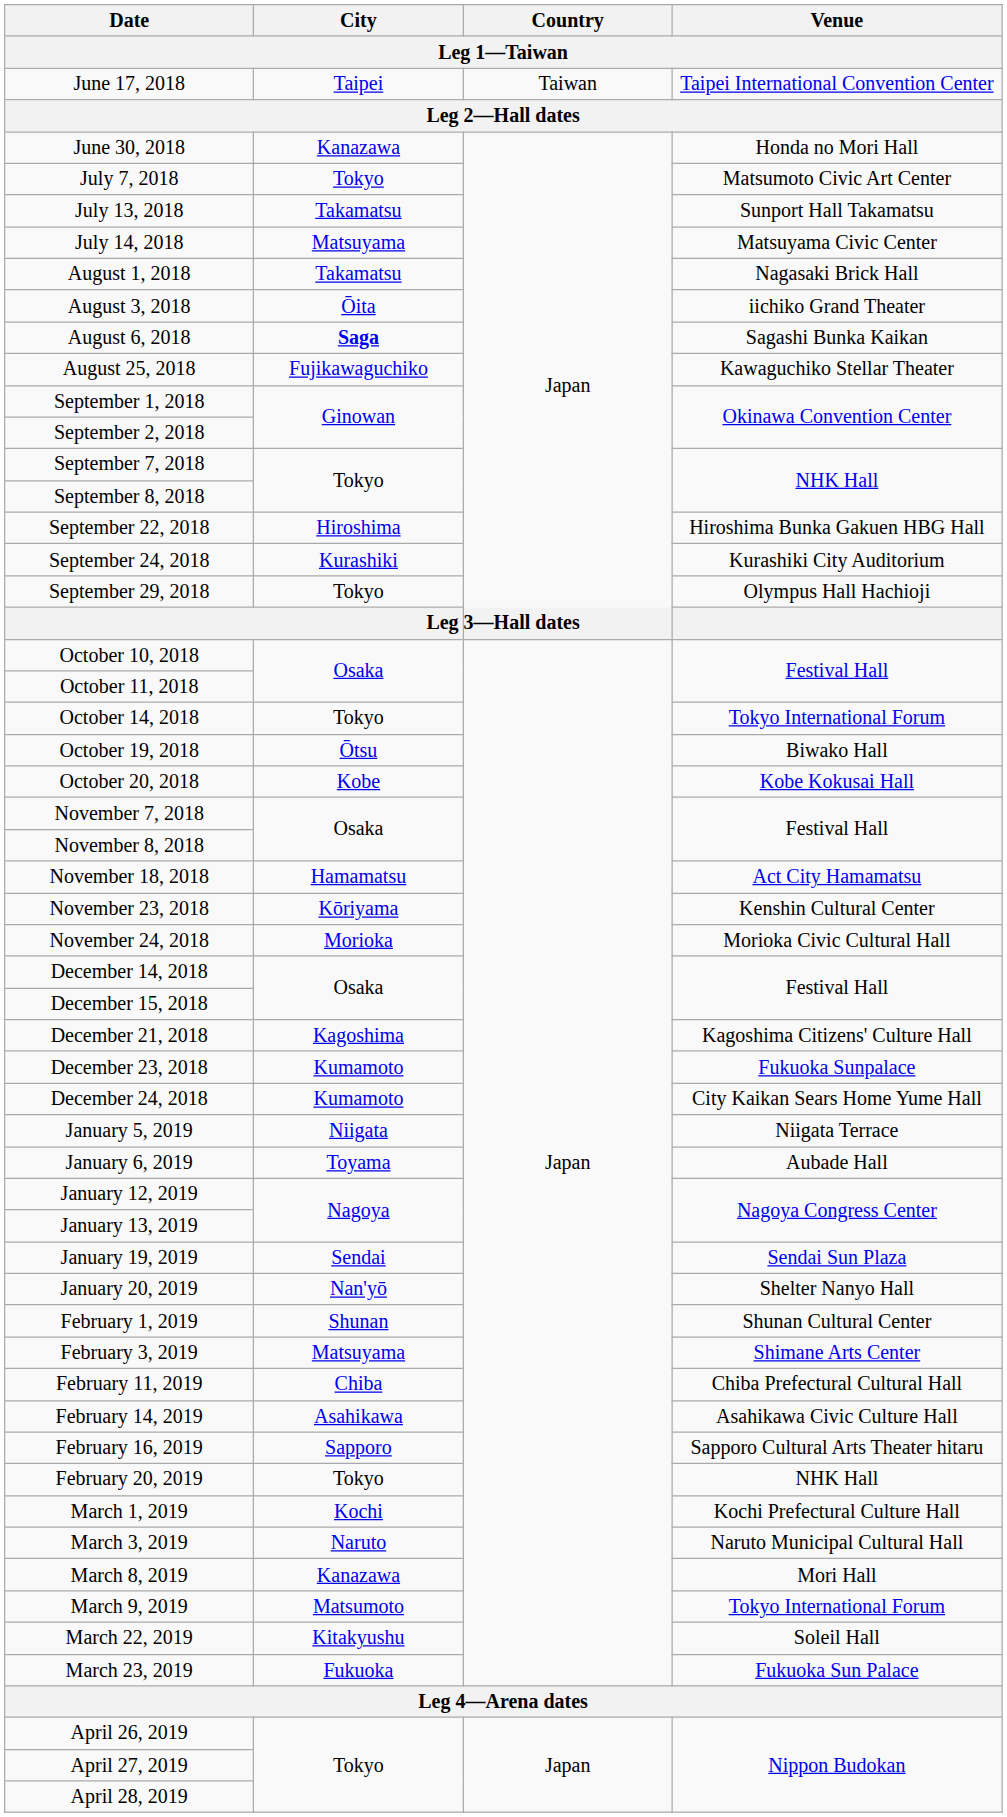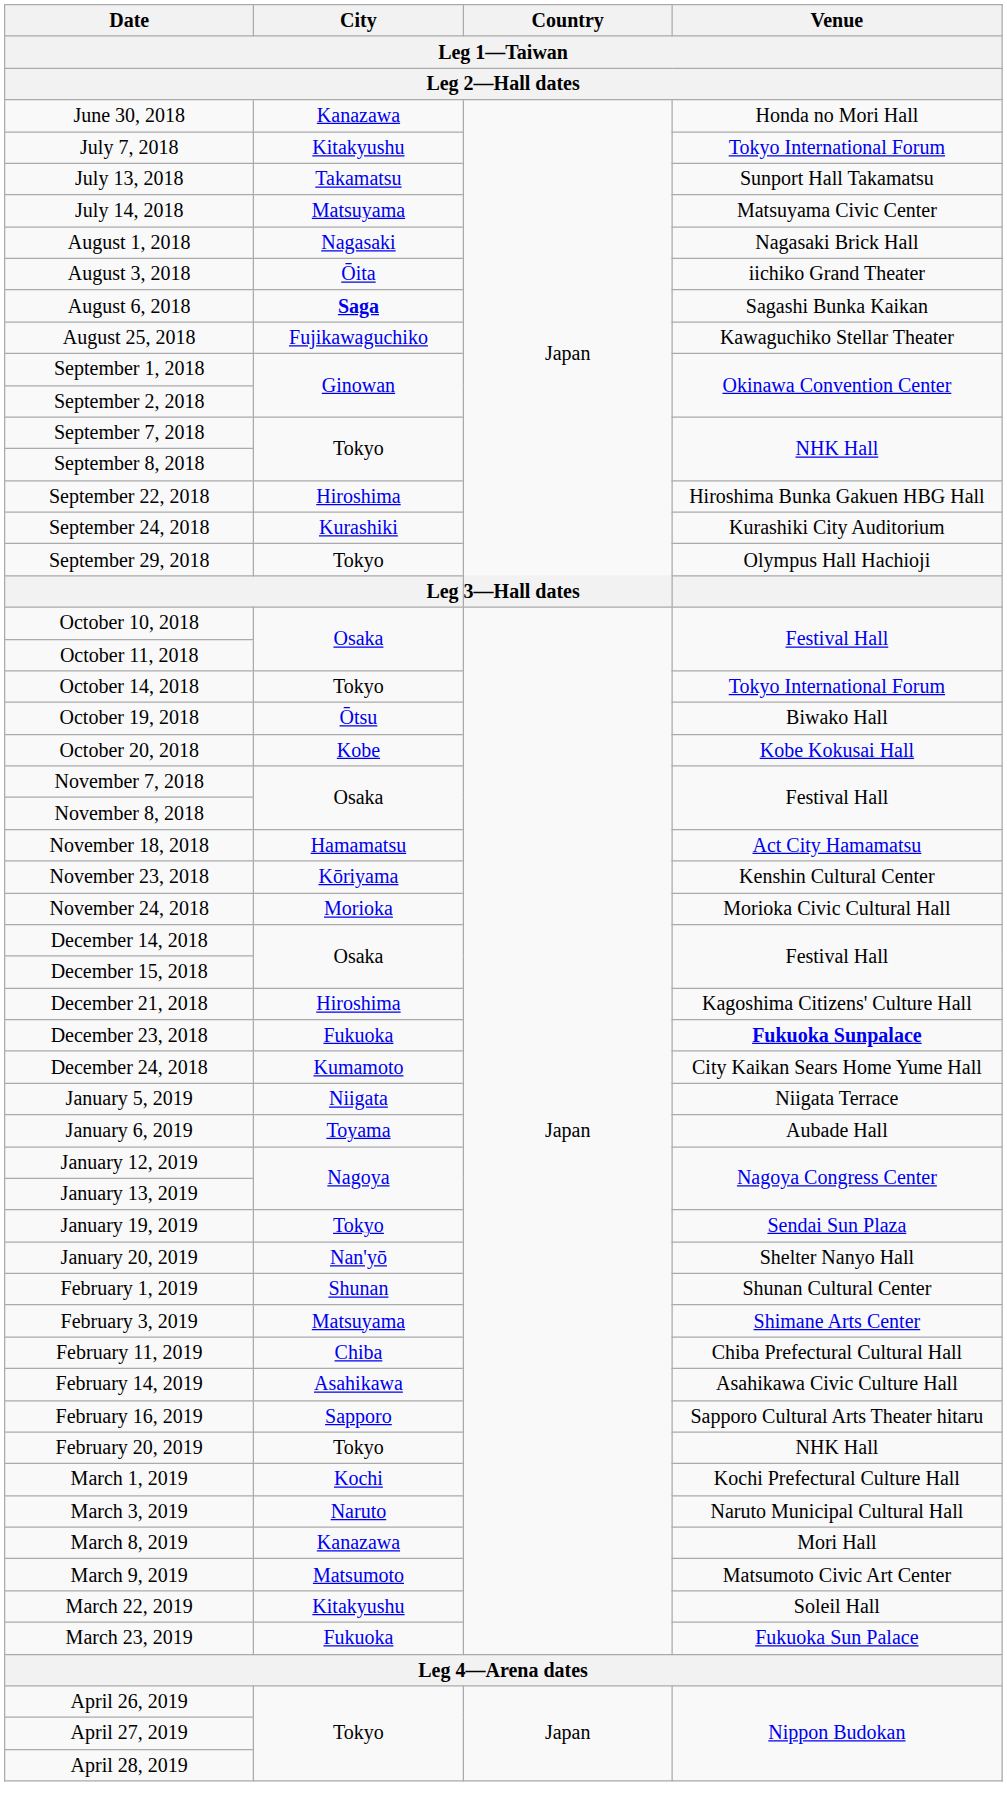- row: June 17, 2018 | Taipei | Taiwan | Taipei International Convention Center
July 7, 2018 | City: Tokyo -> Kitakyushu
July 7, 2018 | Venue: Matsumoto Civic Art Center -> Tokyo International Forum
August 1, 2018 | City: Takamatsu -> Nagasaki
December 21, 2018 | City: Kagoshima -> Hiroshima
December 23, 2018 | City: Kumamoto -> Fukuoka
December 23, 2018 | Venue: normal -> bold
January 19, 2019 | City: Sendai -> Tokyo
March 9, 2019 | Venue: Tokyo International Forum -> Matsumoto Civic Art Center
